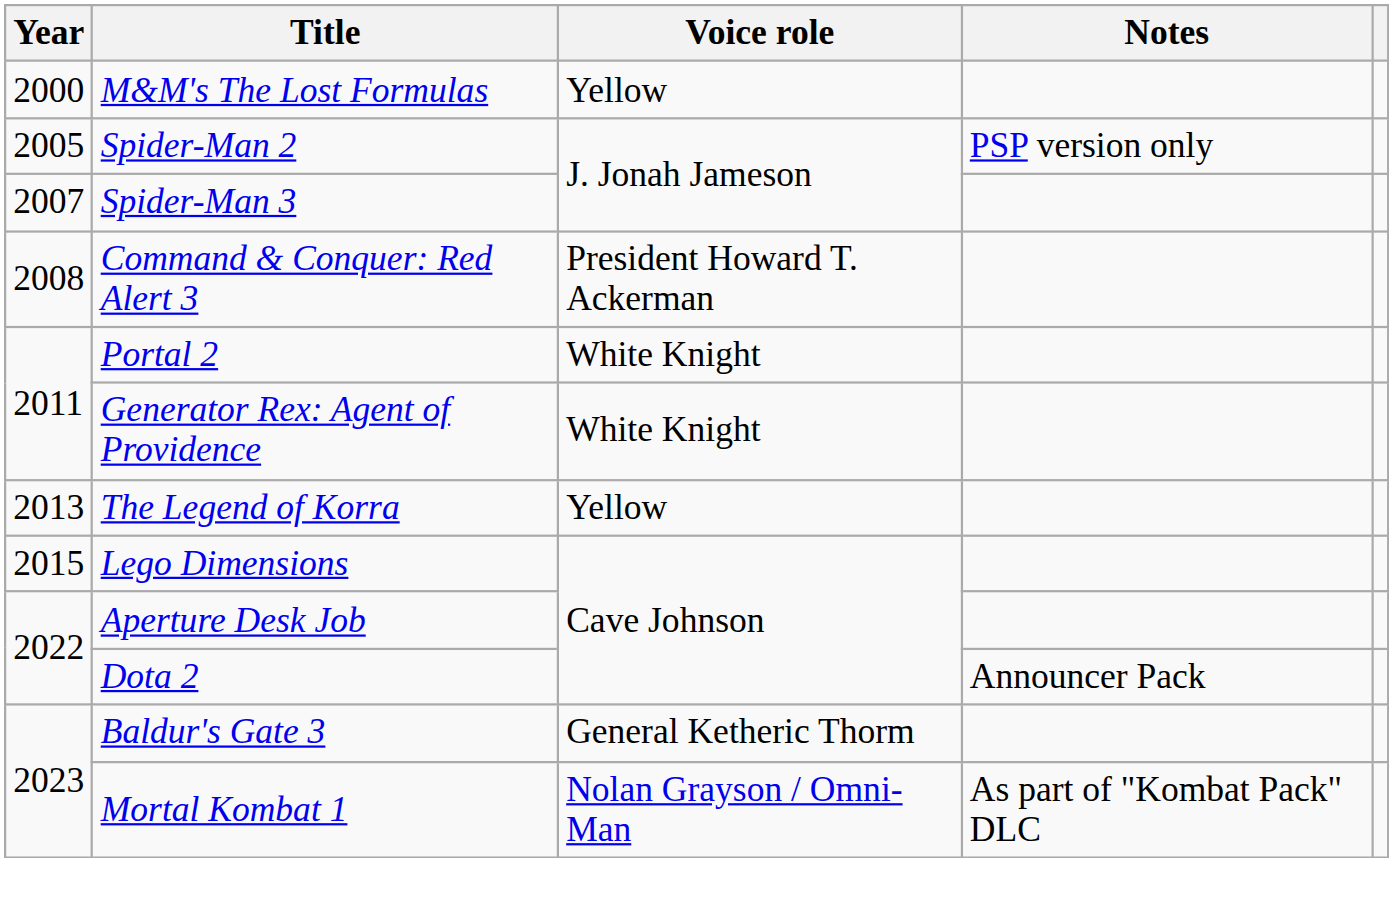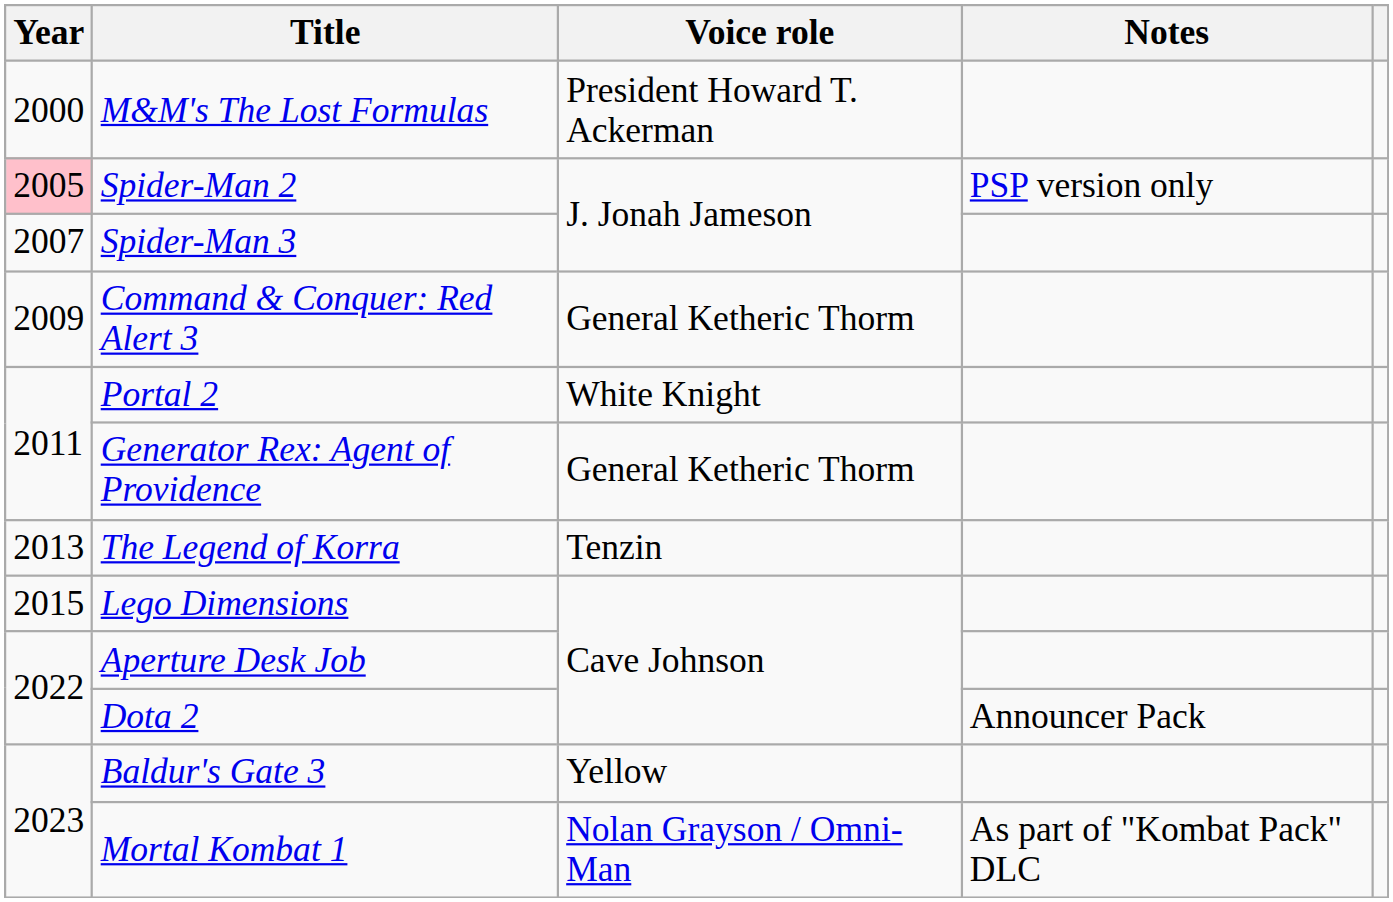M&M's The Lost Formulas | Voice role: Yellow -> President Howard T. Ackerman
Spider-Man 2 | Year: no background -> pink background
Command & Conquer: Red Alert 3 | Year: 2008 -> 2009
Command & Conquer: Red Alert 3 | Voice role: President Howard T. Ackerman -> General Ketheric Thorm
Generator Rex: Agent of Providence | Voice role: White Knight -> General Ketheric Thorm
The Legend of Korra | Voice role: Yellow -> Tenzin
Baldur's Gate 3 | Voice role: General Ketheric Thorm -> Yellow
